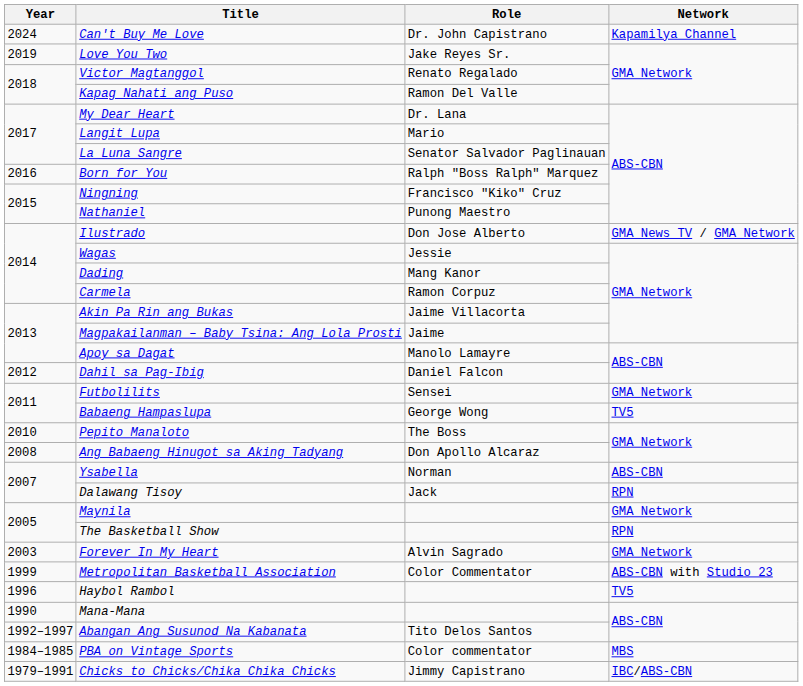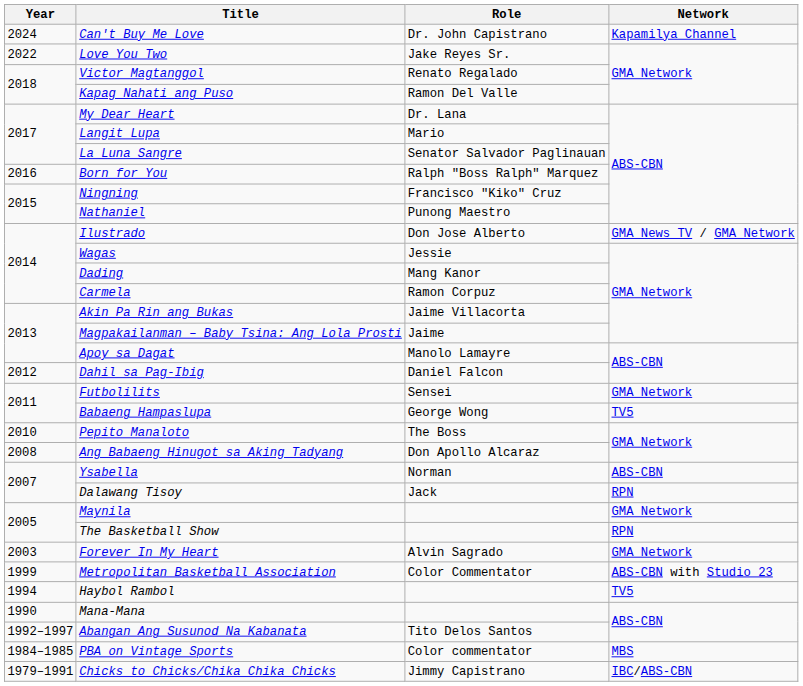Love You Two | Year: 2019 -> 2022
Haybol Rambol | Year: 1996 -> 1994
